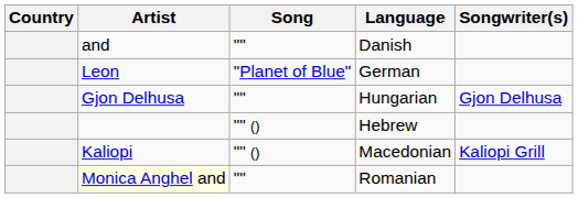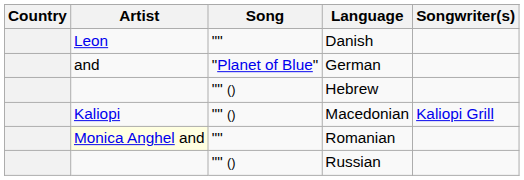Danish | Artist: and -> Leon
German | Artist: Leon -> and
- row: Gjon Delhusa | "" | Hungarian | Gjon Delhusa
+ row: "" () | Russian
